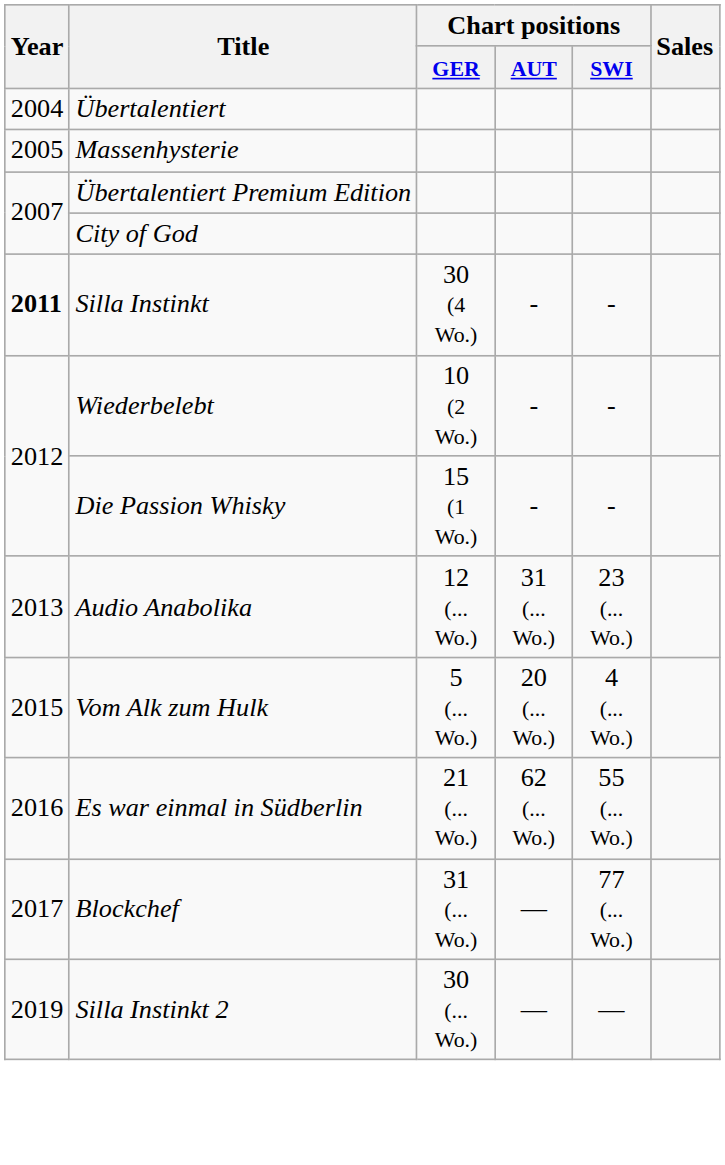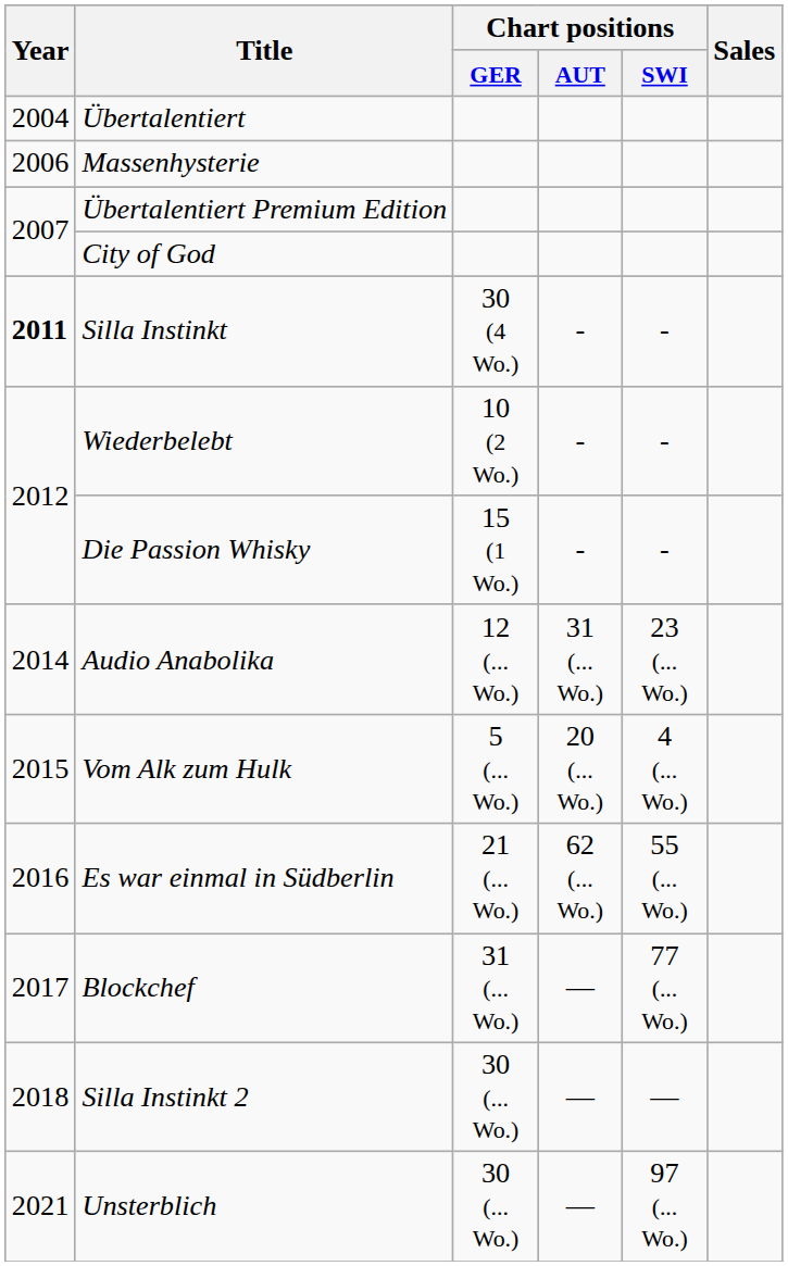Massenhysterie | Year: 2005 -> 2006
Audio Anabolika | Year: 2013 -> 2014
Silla Instinkt 2 | Year: 2019 -> 2018
+ row: 2021 | Unsterblich | 30 (... Wo.) | — | 97 (... Wo.)
